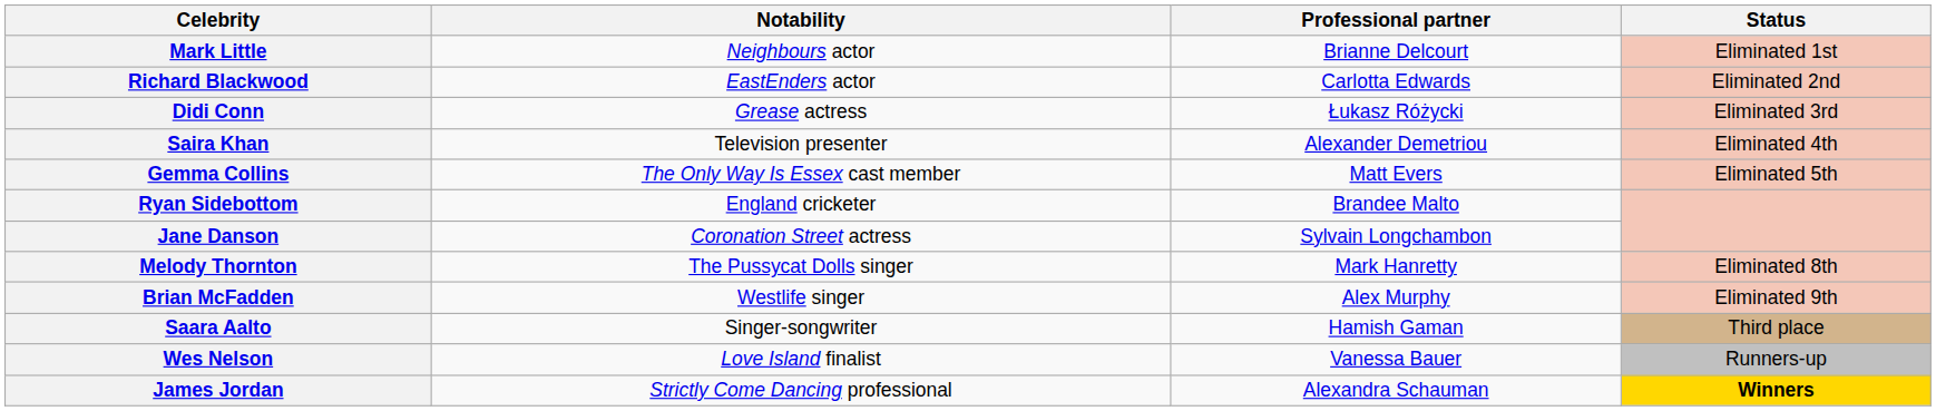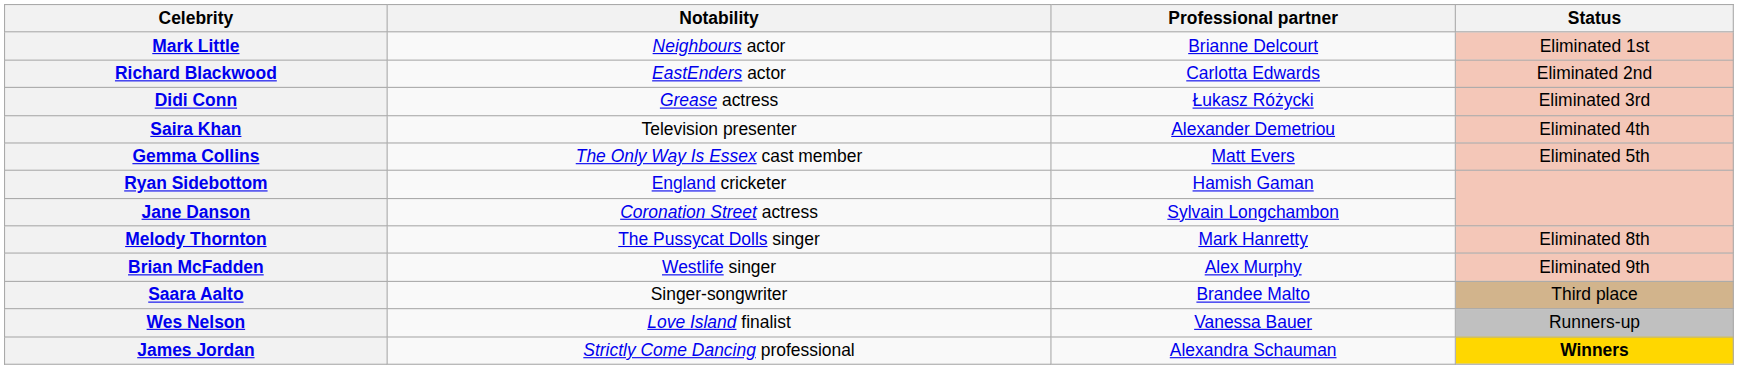Ryan Sidebottom | Professional partner: Brandee Malto -> Hamish Gaman
Saara Aalto | Professional partner: Hamish Gaman -> Brandee Malto
